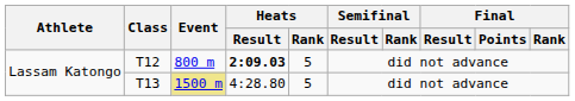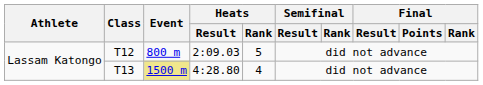T12 | Heats / Result: bold -> normal
T13 | Heats / Rank: 5 -> 4
